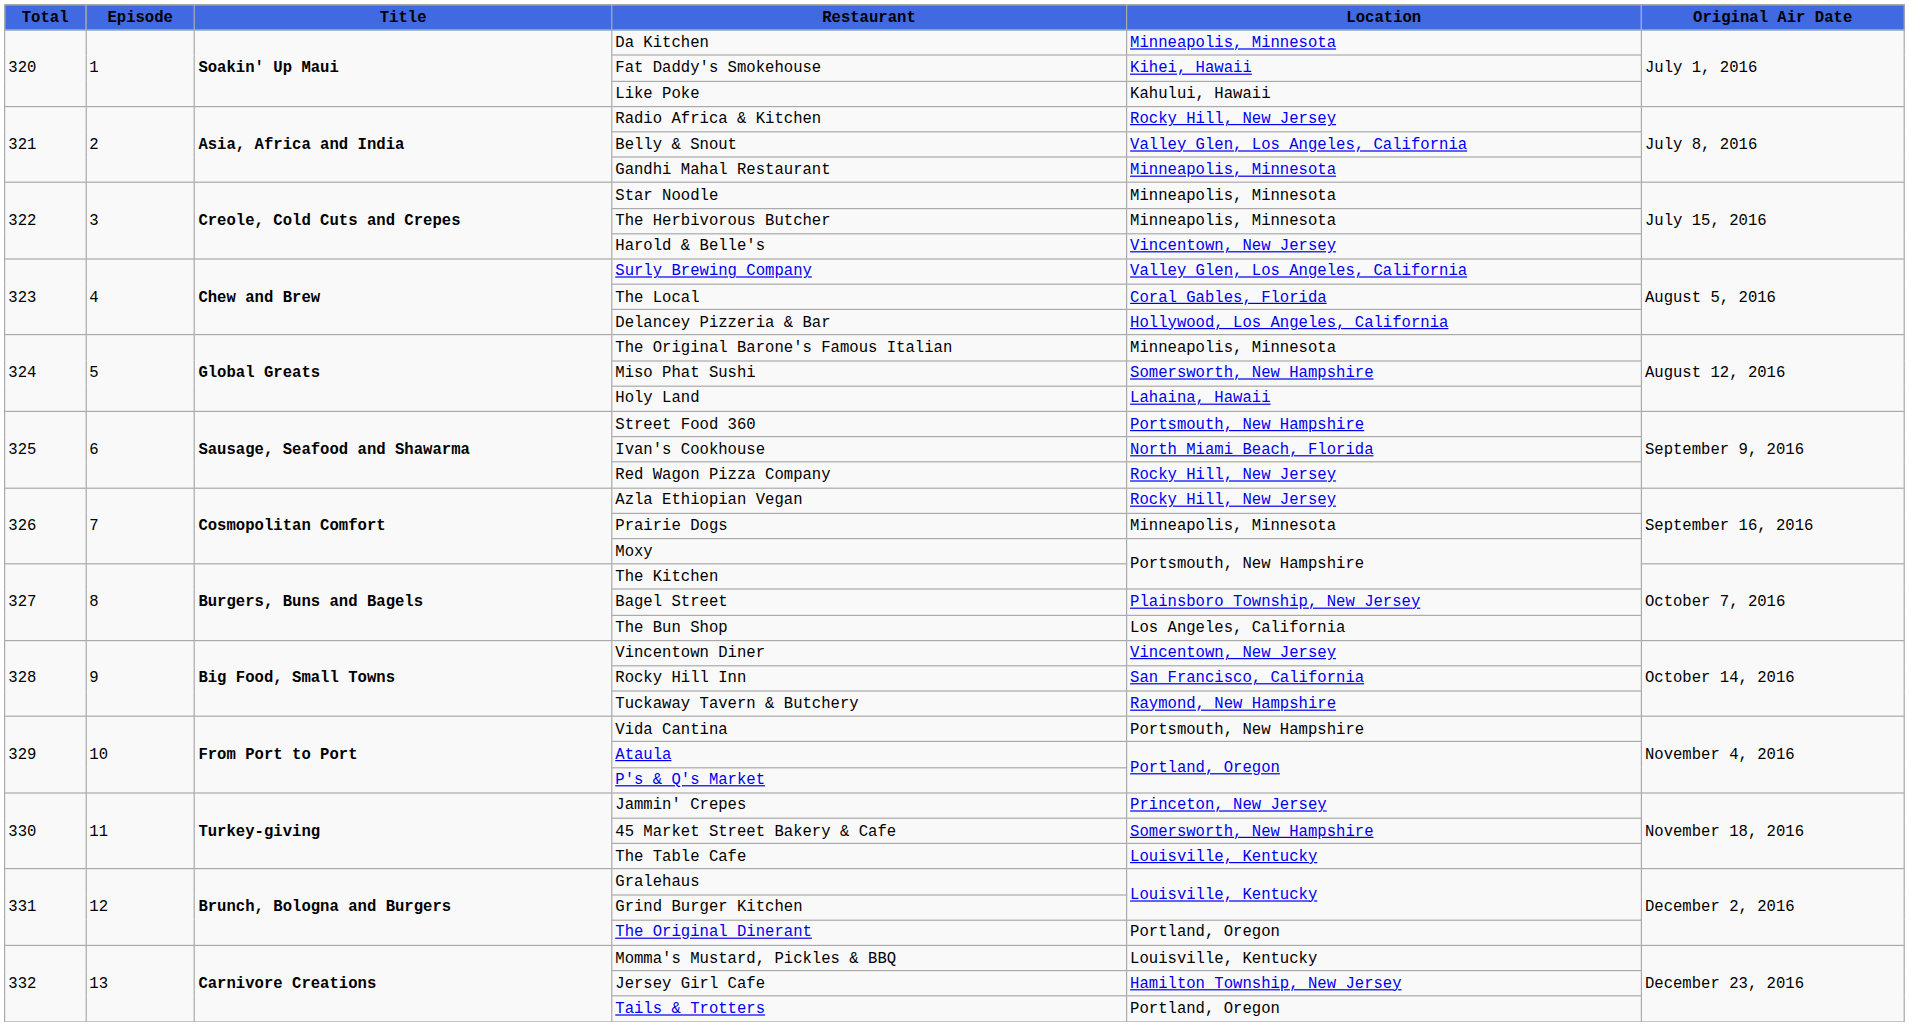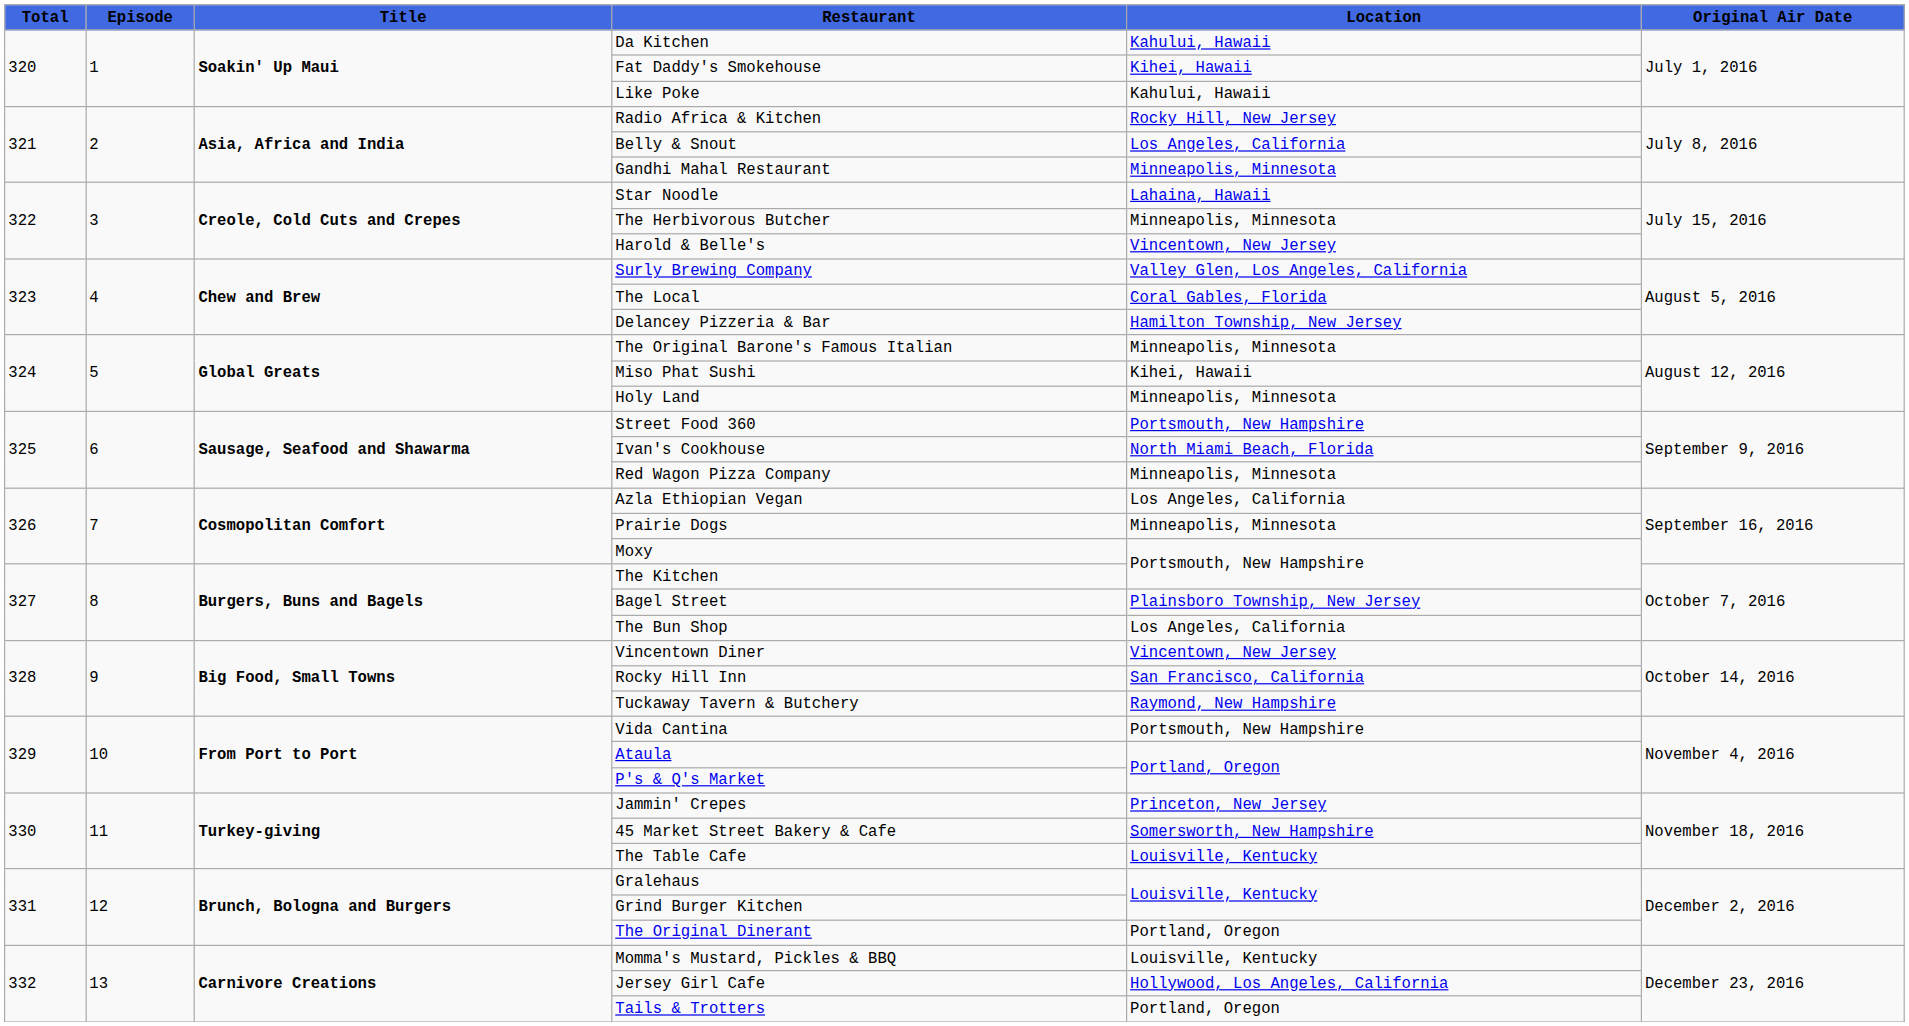Da Kitchen | Location: Minneapolis, Minnesota -> Kahului, Hawaii
Belly & Snout | Location: Valley Glen, Los Angeles, California -> Los Angeles, California
Star Noodle | Location: Minneapolis, Minnesota -> Lahaina, Hawaii
Delancey Pizzeria & Bar | Location: Hollywood, Los Angeles, California -> Hamilton Township, New Jersey
Miso Phat Sushi | Location: Somersworth, New Hampshire -> Kihei, Hawaii
Holy Land | Location: Lahaina, Hawaii -> Minneapolis, Minnesota
Red Wagon Pizza Company | Location: Rocky Hill, New Jersey -> Minneapolis, Minnesota
Azla Ethiopian Vegan | Location: Rocky Hill, New Jersey -> Los Angeles, California
Jersey Girl Cafe | Location: Hamilton Township, New Jersey -> Hollywood, Los Angeles, California
